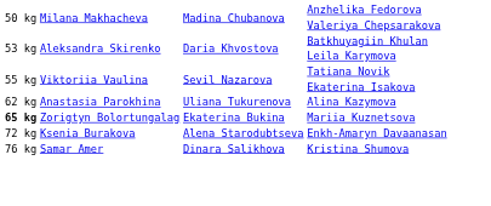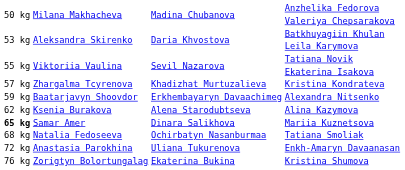+ row: 57 kg | Zhargalma Tcyrenova | Khadizhat Murtuzalieva | Kristina Kondrateva
+ row: 59 kg | Baatarjavyn Shoovdor | Erkhembayaryn Davaachimeg | Alexandra Nitsenko
Alina Kazymova | column 2: Anastasia Parokhina -> Ksenia Burakova
Alina Kazymova | column 3: Uliana Tukurenova -> Alena Starodubtseva
Mariia Kuznetsova | column 2: Zorigtyn Bolortungalag -> Samar Amer
Mariia Kuznetsova | column 3: Ekaterina Bukina -> Dinara Salikhova
+ row: 68 kg | Natalia Fedoseeva | Ochirbatyn Nasanburmaa | Tatiana Smoliak
Enkh-Amaryn Davaanasan | column 2: Ksenia Burakova -> Anastasia Parokhina
Enkh-Amaryn Davaanasan | column 3: Alena Starodubtseva -> Uliana Tukurenova
Kristina Shumova | column 2: Samar Amer -> Zorigtyn Bolortungalag
Kristina Shumova | column 3: Dinara Salikhova -> Ekaterina Bukina
